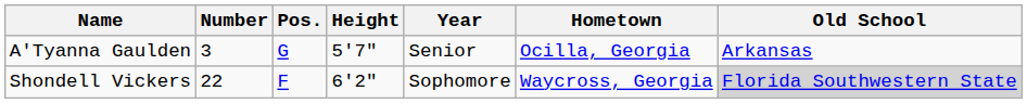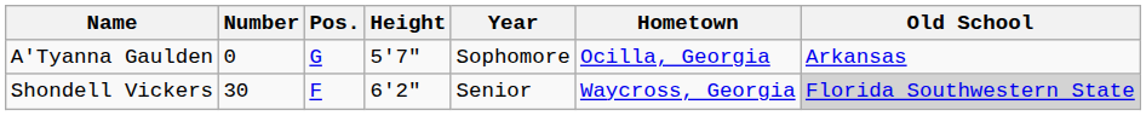A'Tyanna Gaulden | Number: 3 -> 0
A'Tyanna Gaulden | Year: Senior -> Sophomore
Shondell Vickers | Number: 22 -> 30
Shondell Vickers | Year: Sophomore -> Senior
